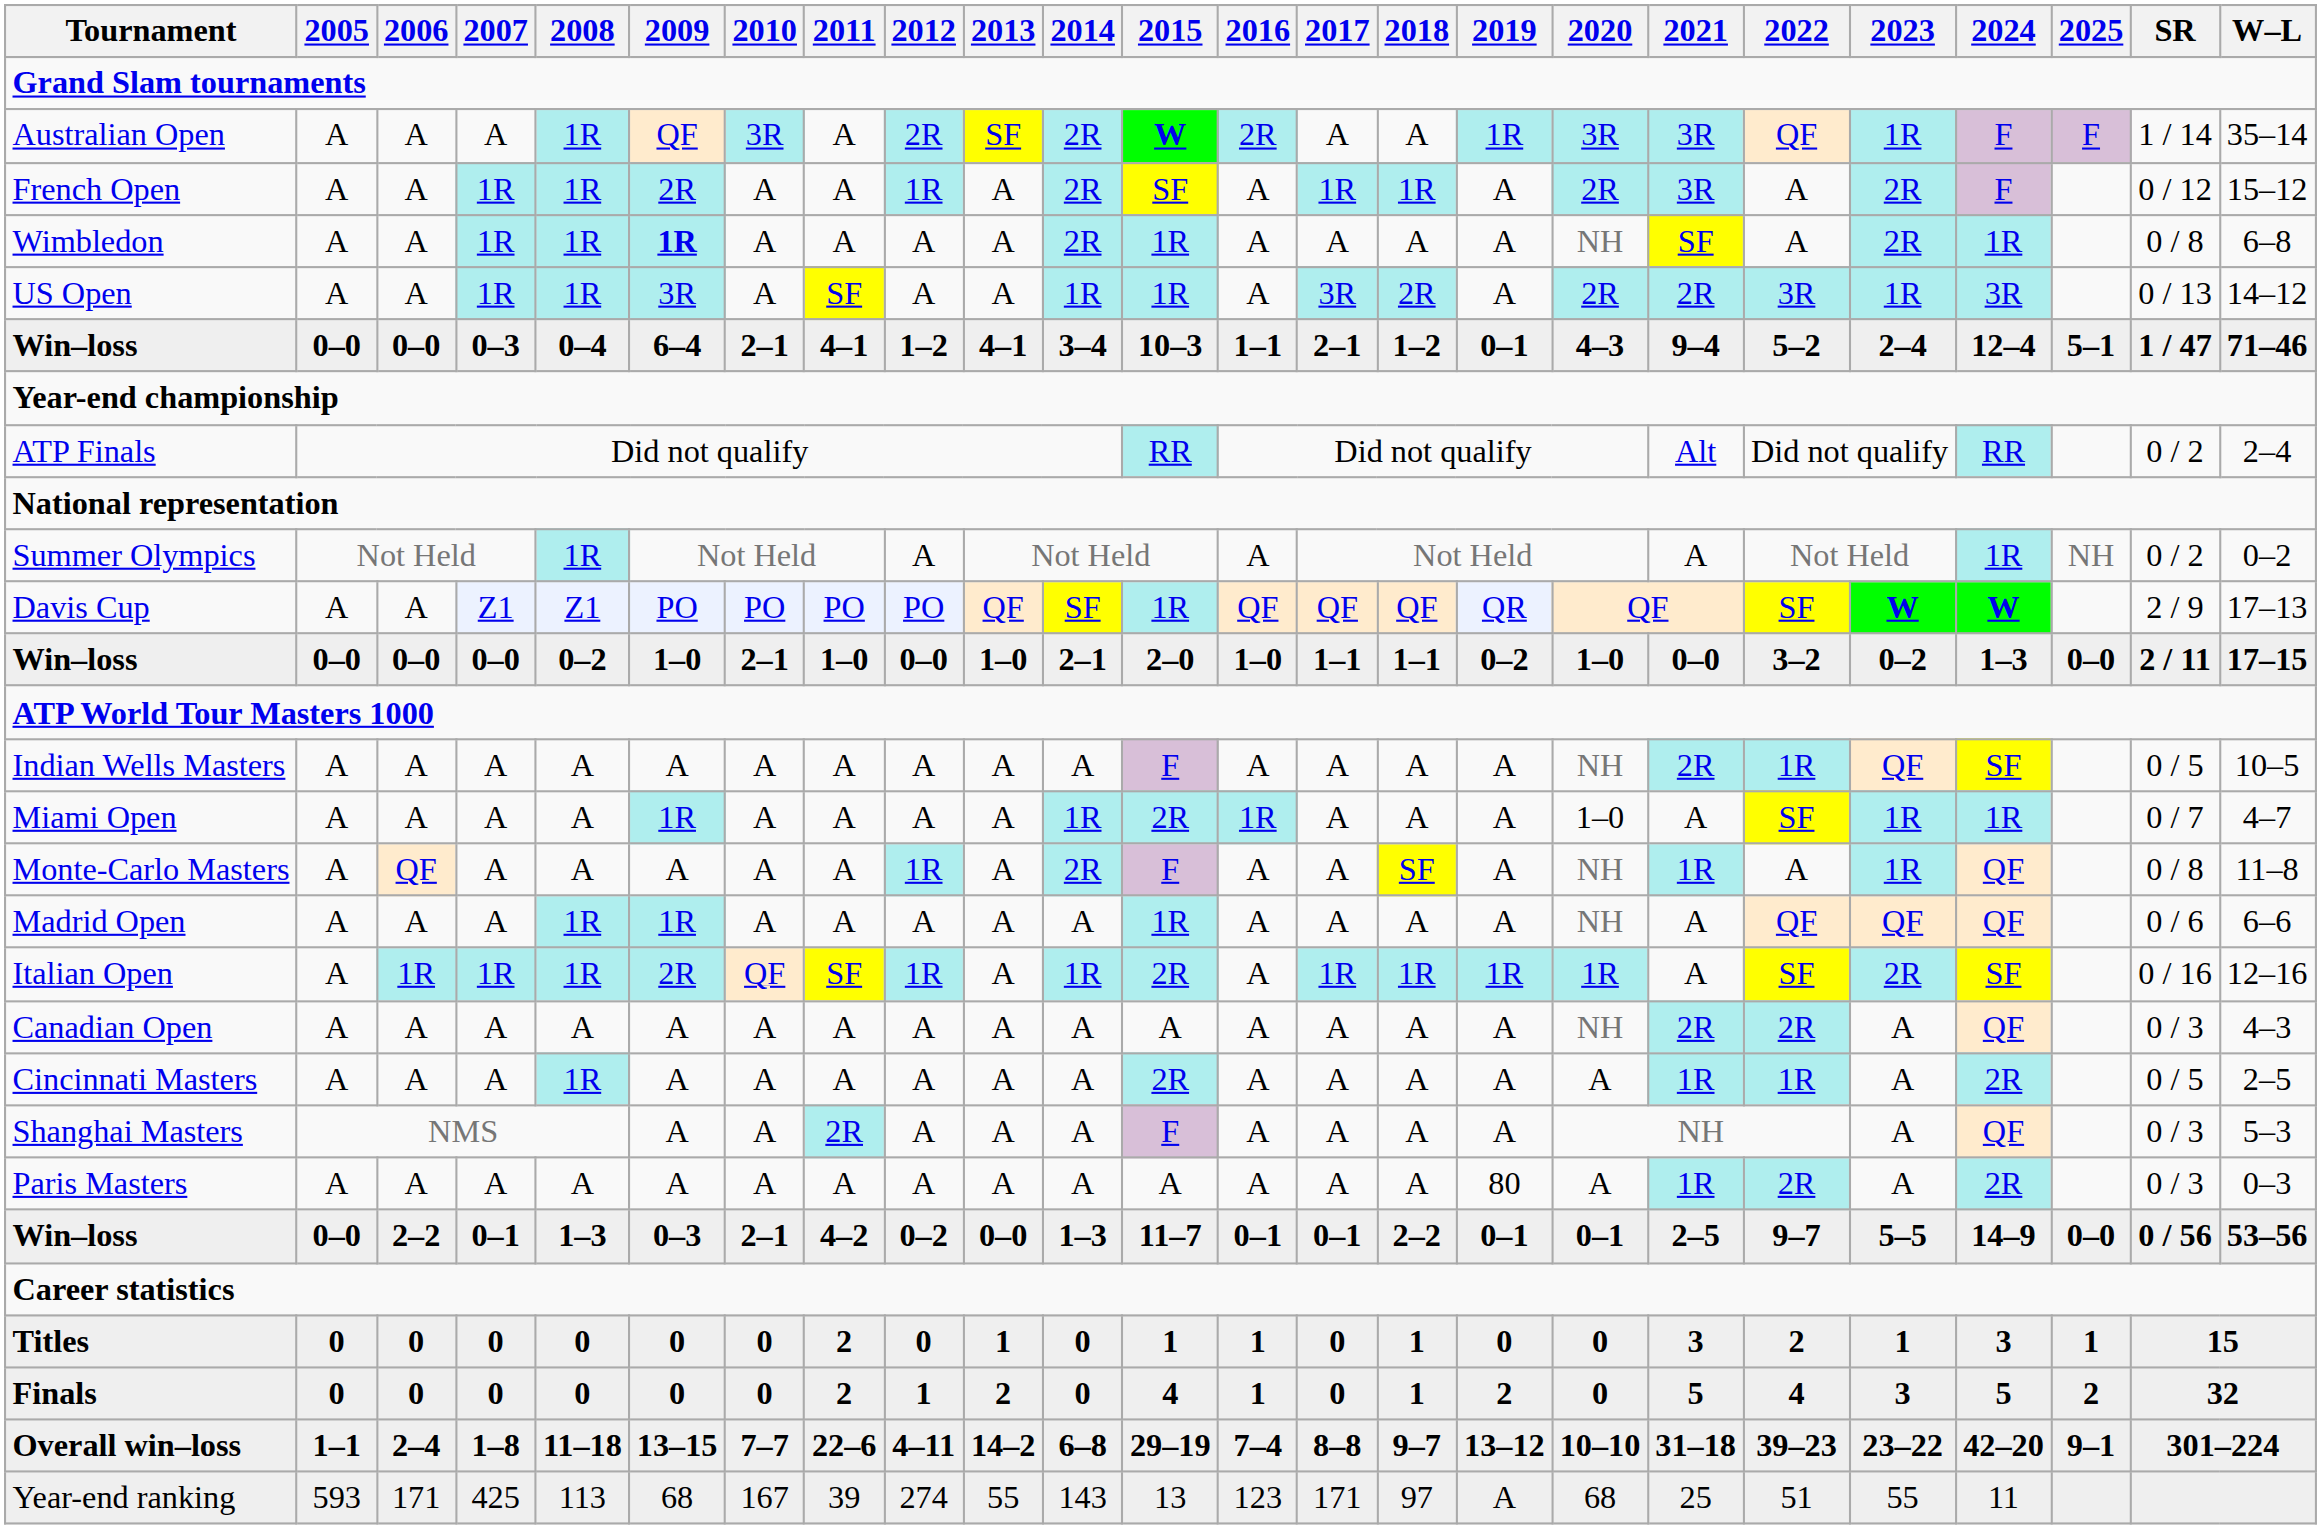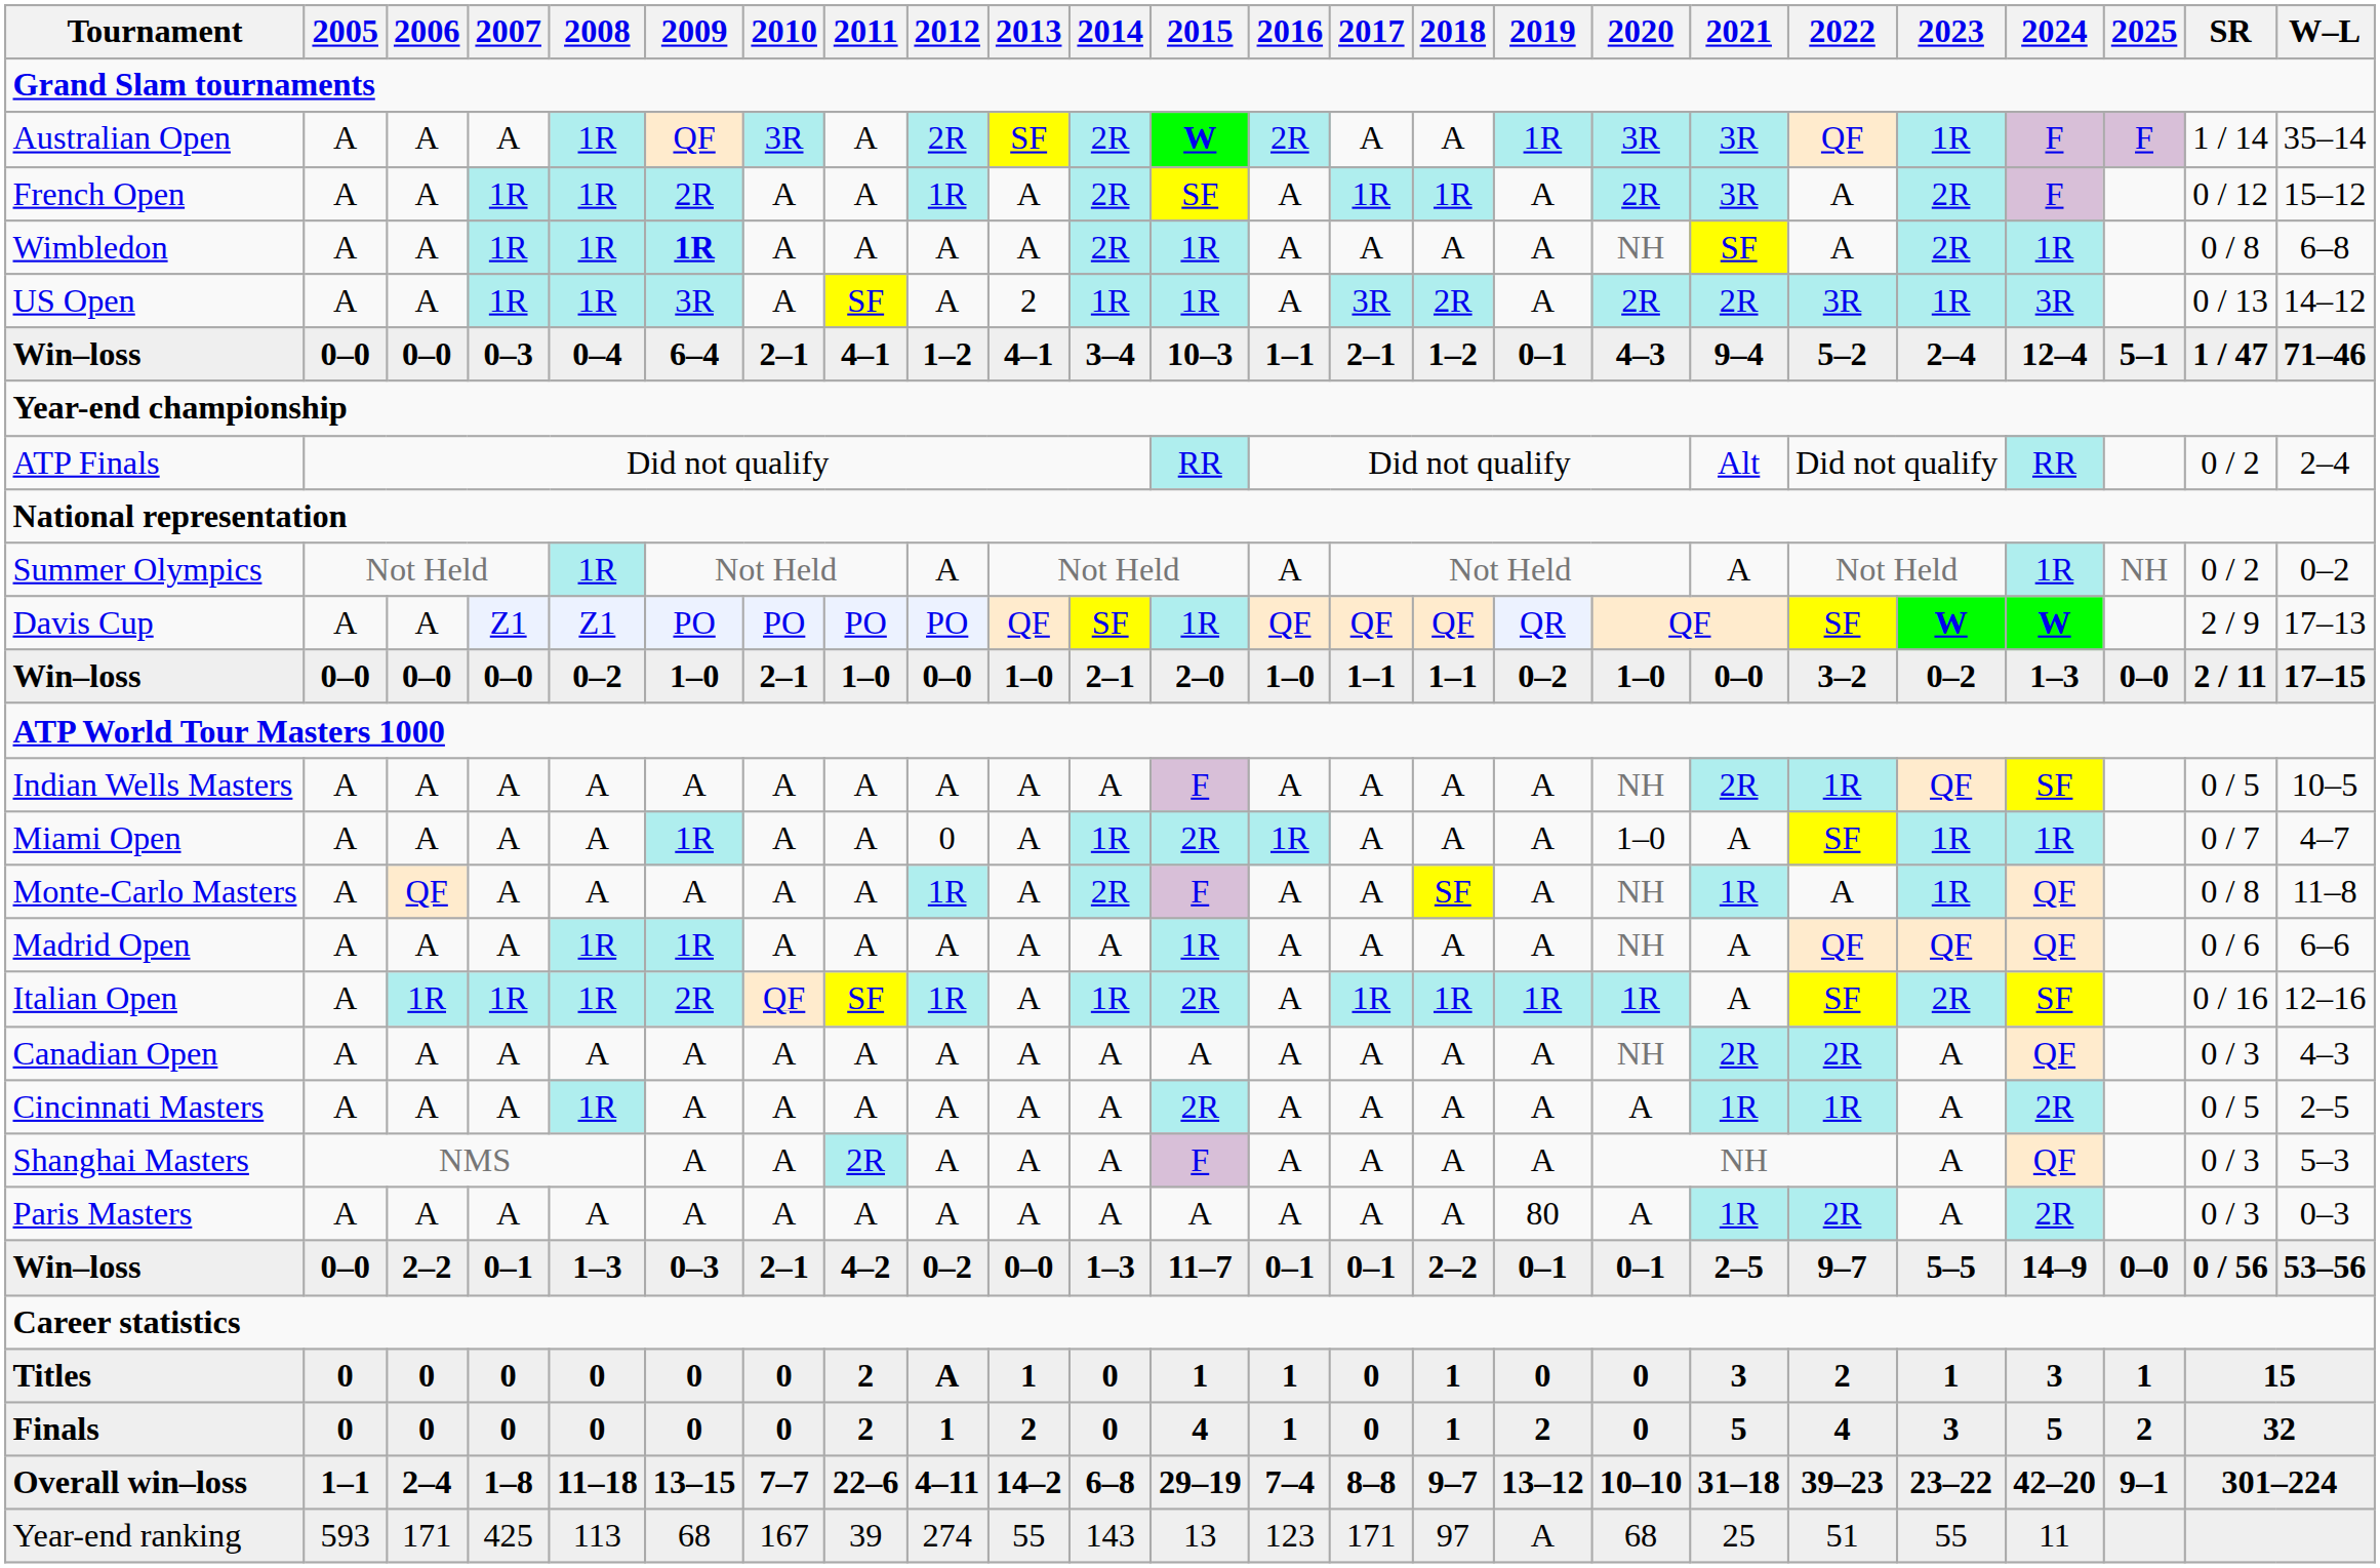US Open | 2013: A -> 2
Miami Open | 2012: A -> 0
Titles | 2012: 0 -> A
